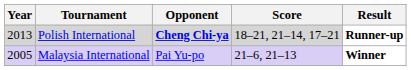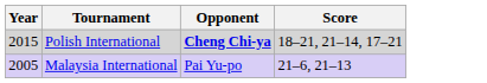- column: Result | Runner-up | Winner
Polish International | Year: 2013 -> 2015
